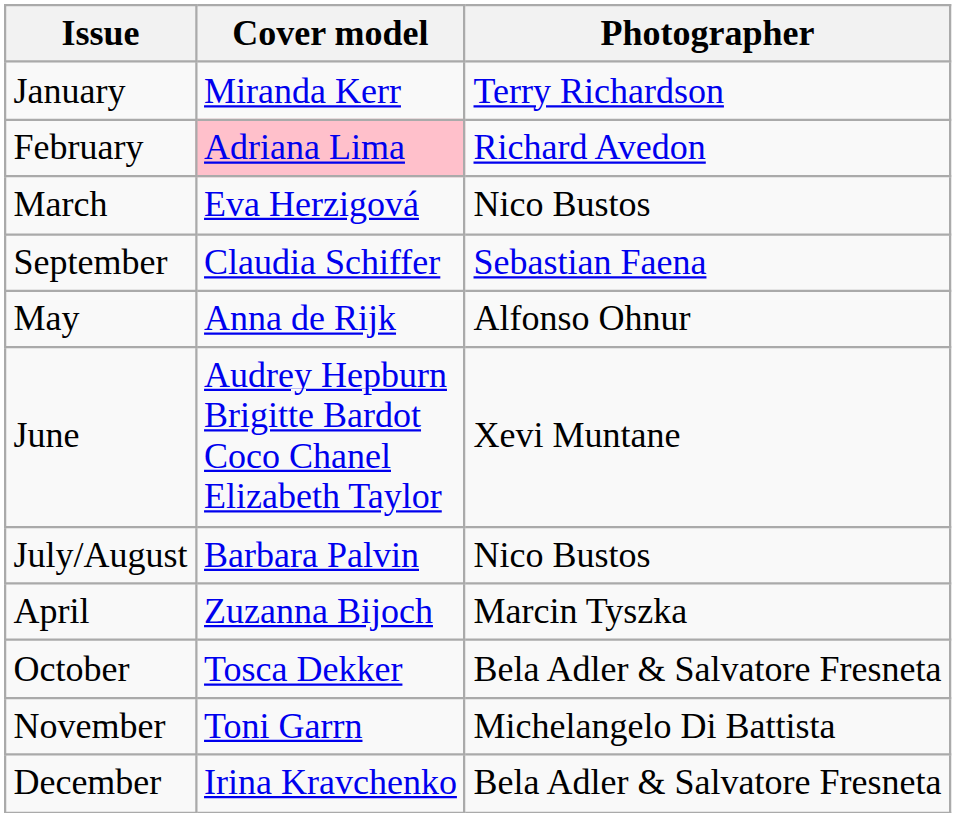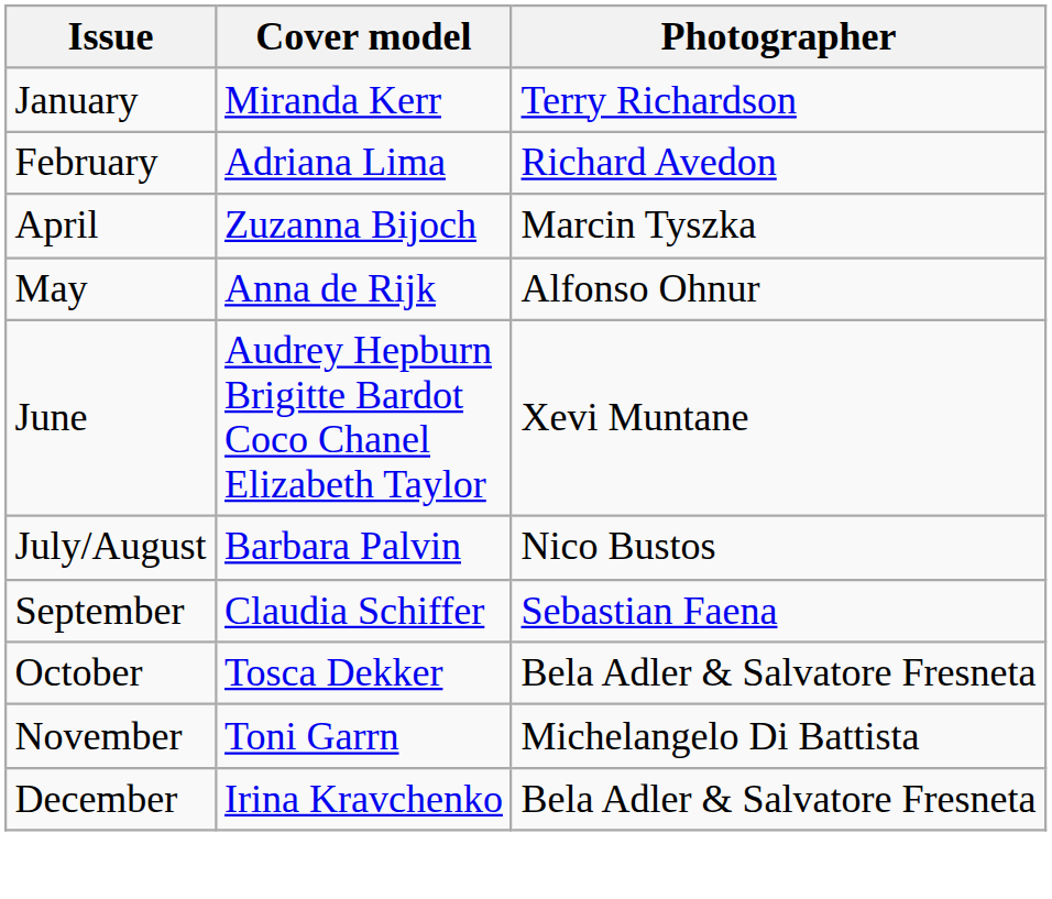February | Cover model: pink background -> no background
- row: March | Eva Herzigová | Nico Bustos
rows swapped: April <-> September
